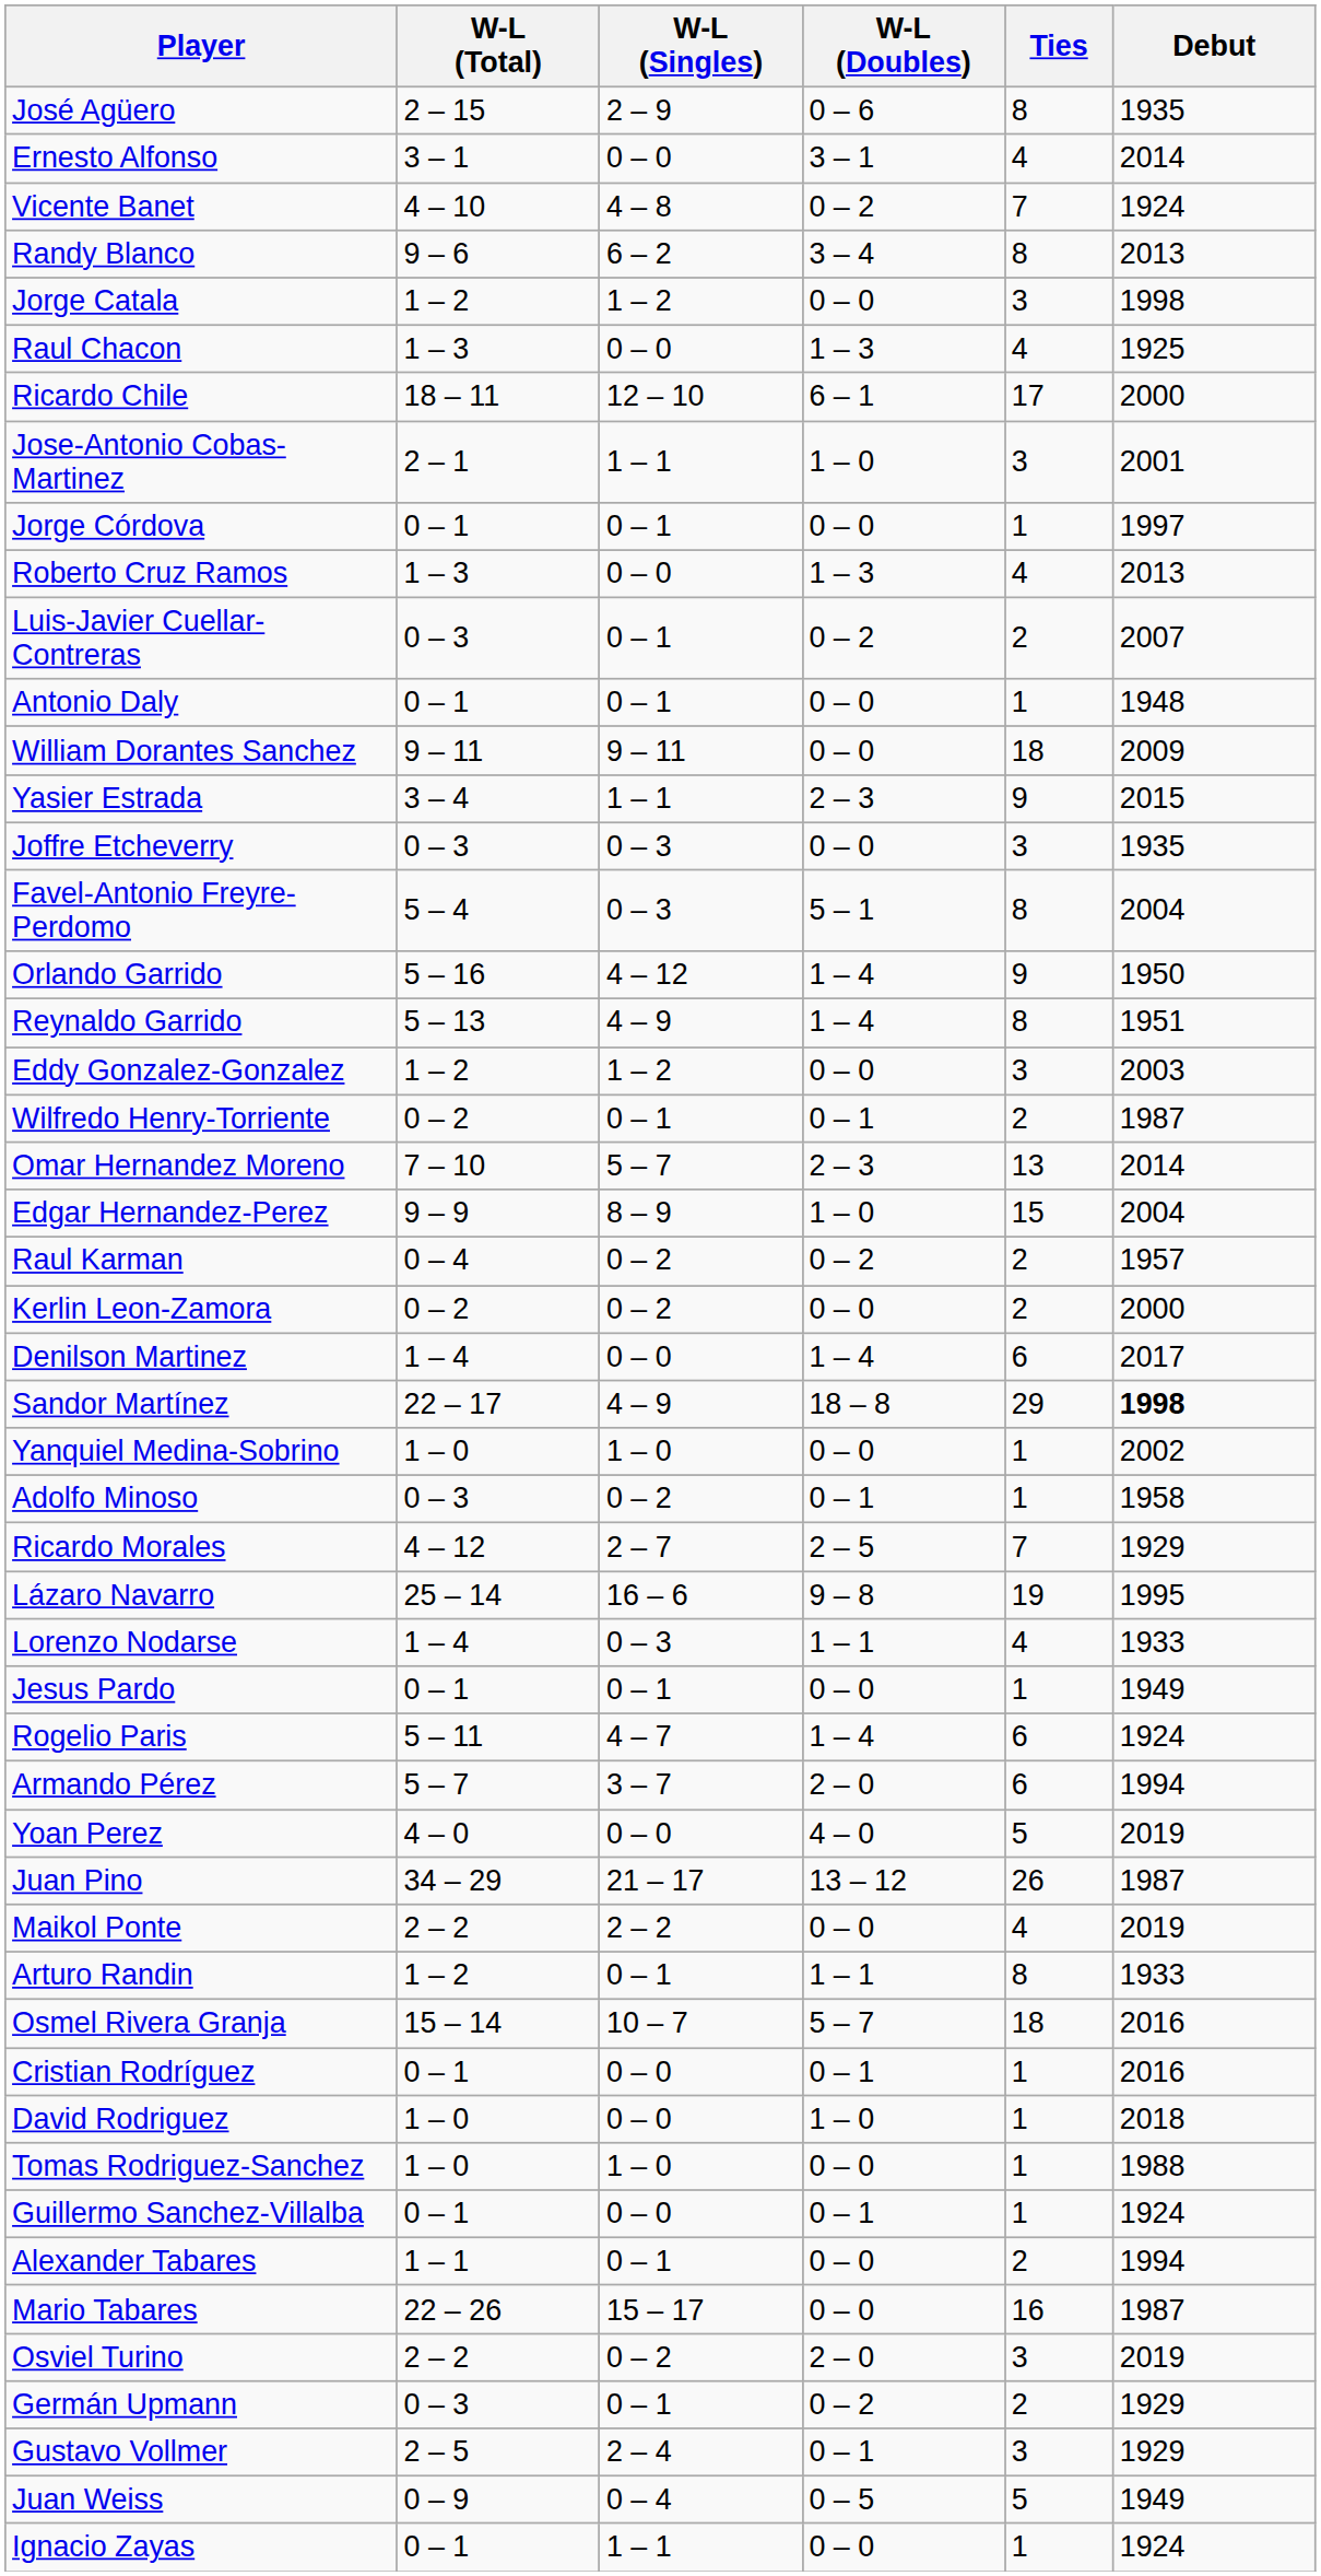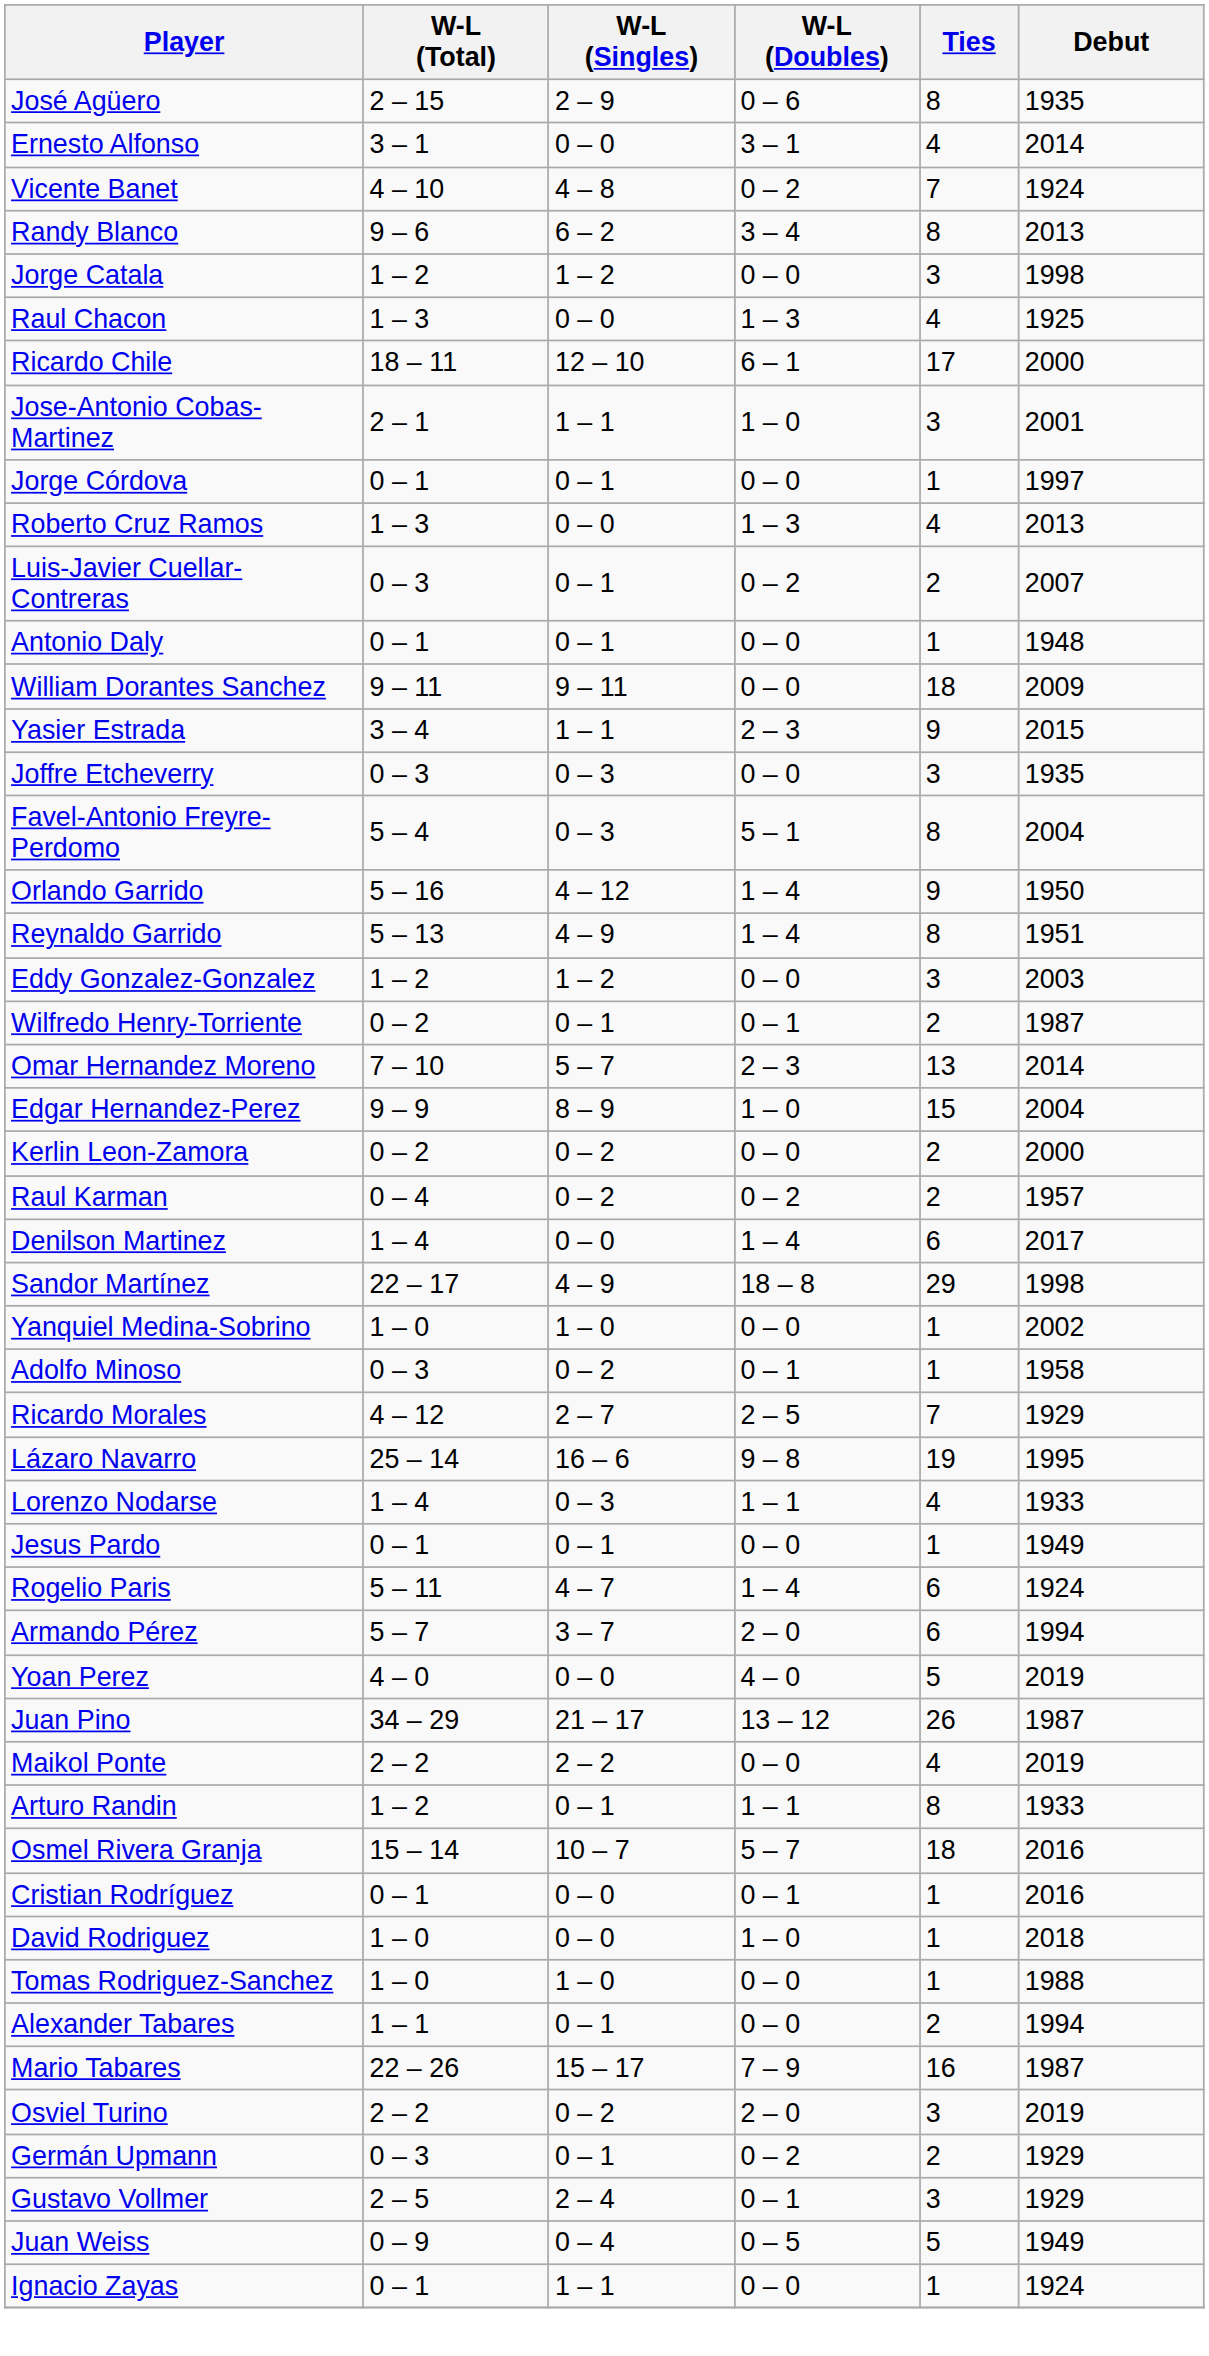rows swapped: Raul Karman <-> Kerlin Leon-Zamora
Sandor Martínez | Debut: bold -> normal
- row: Guillermo Sanchez-Villalba | 0 – 1 | 0 – 0 | 0 – 1 | 1 | 1924
Mario Tabares | W-L (Doubles): 0 – 0 -> 7 – 9
